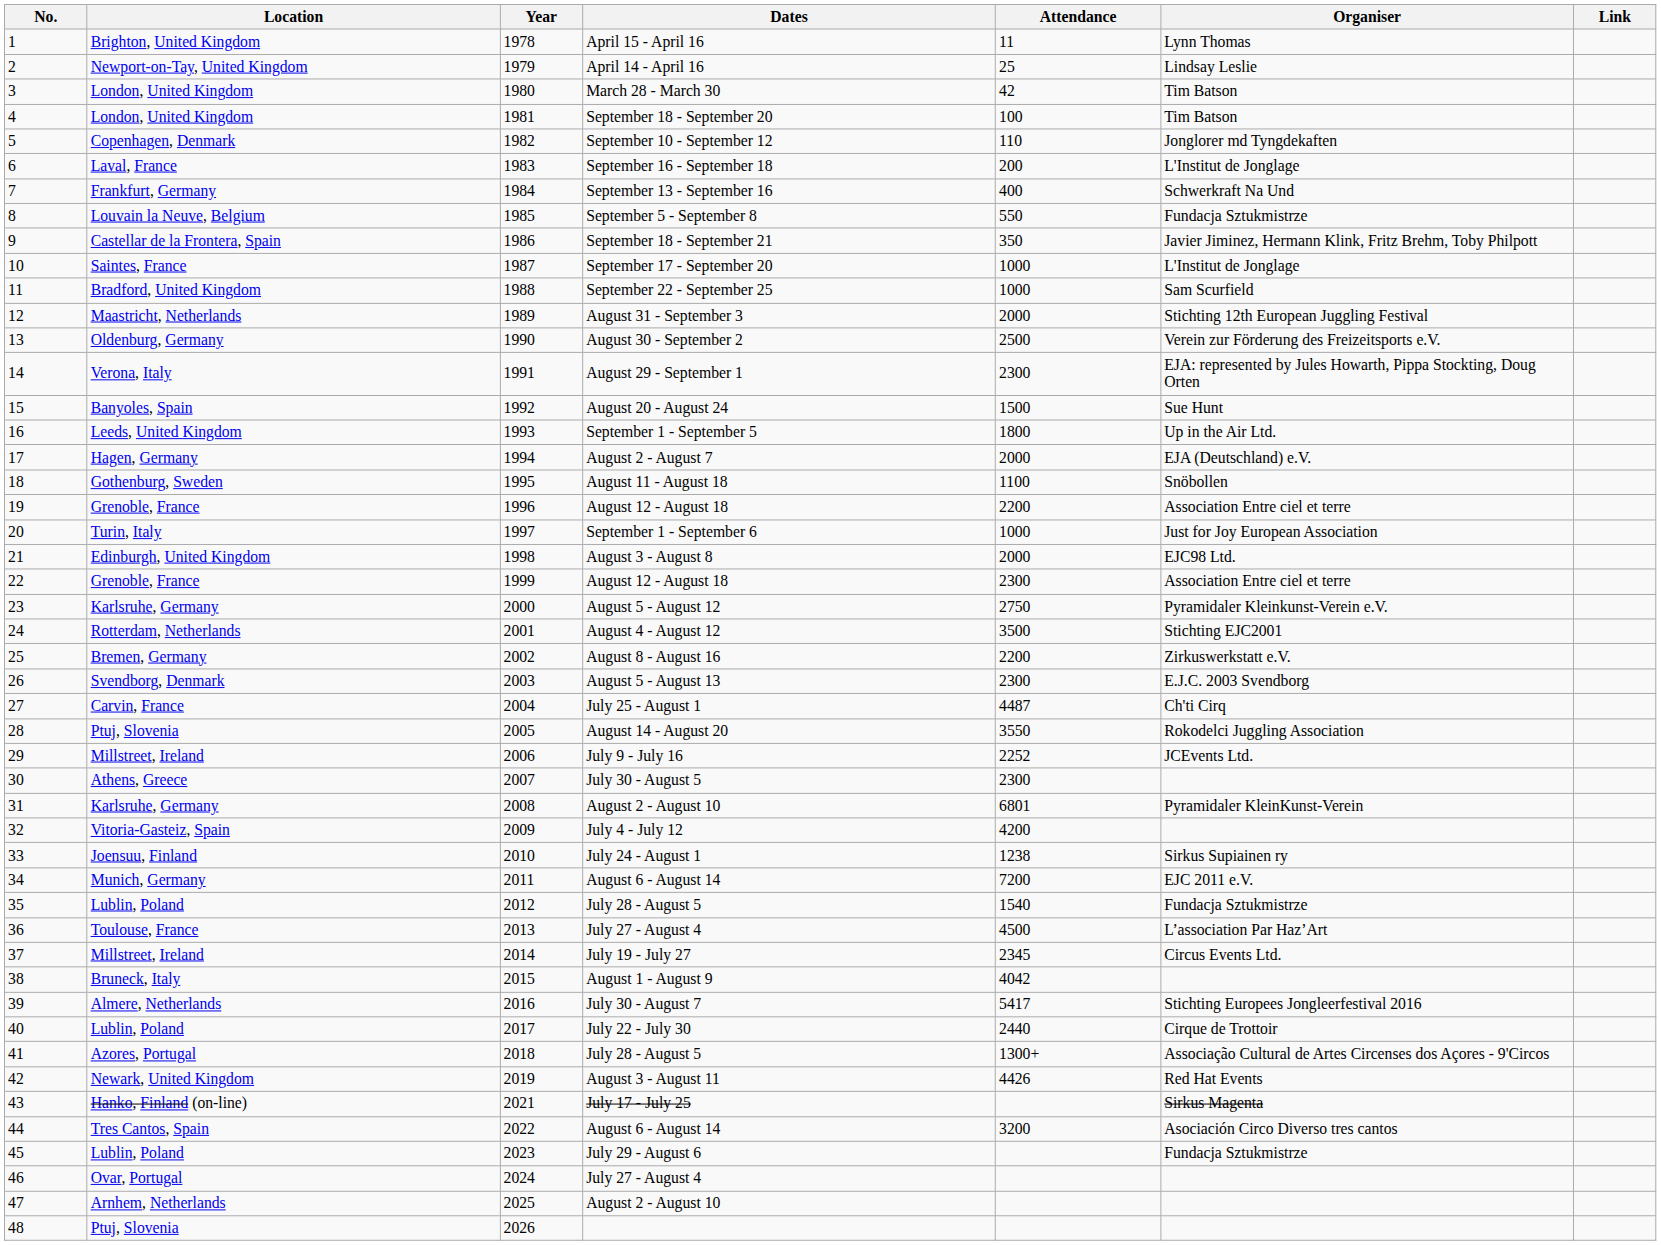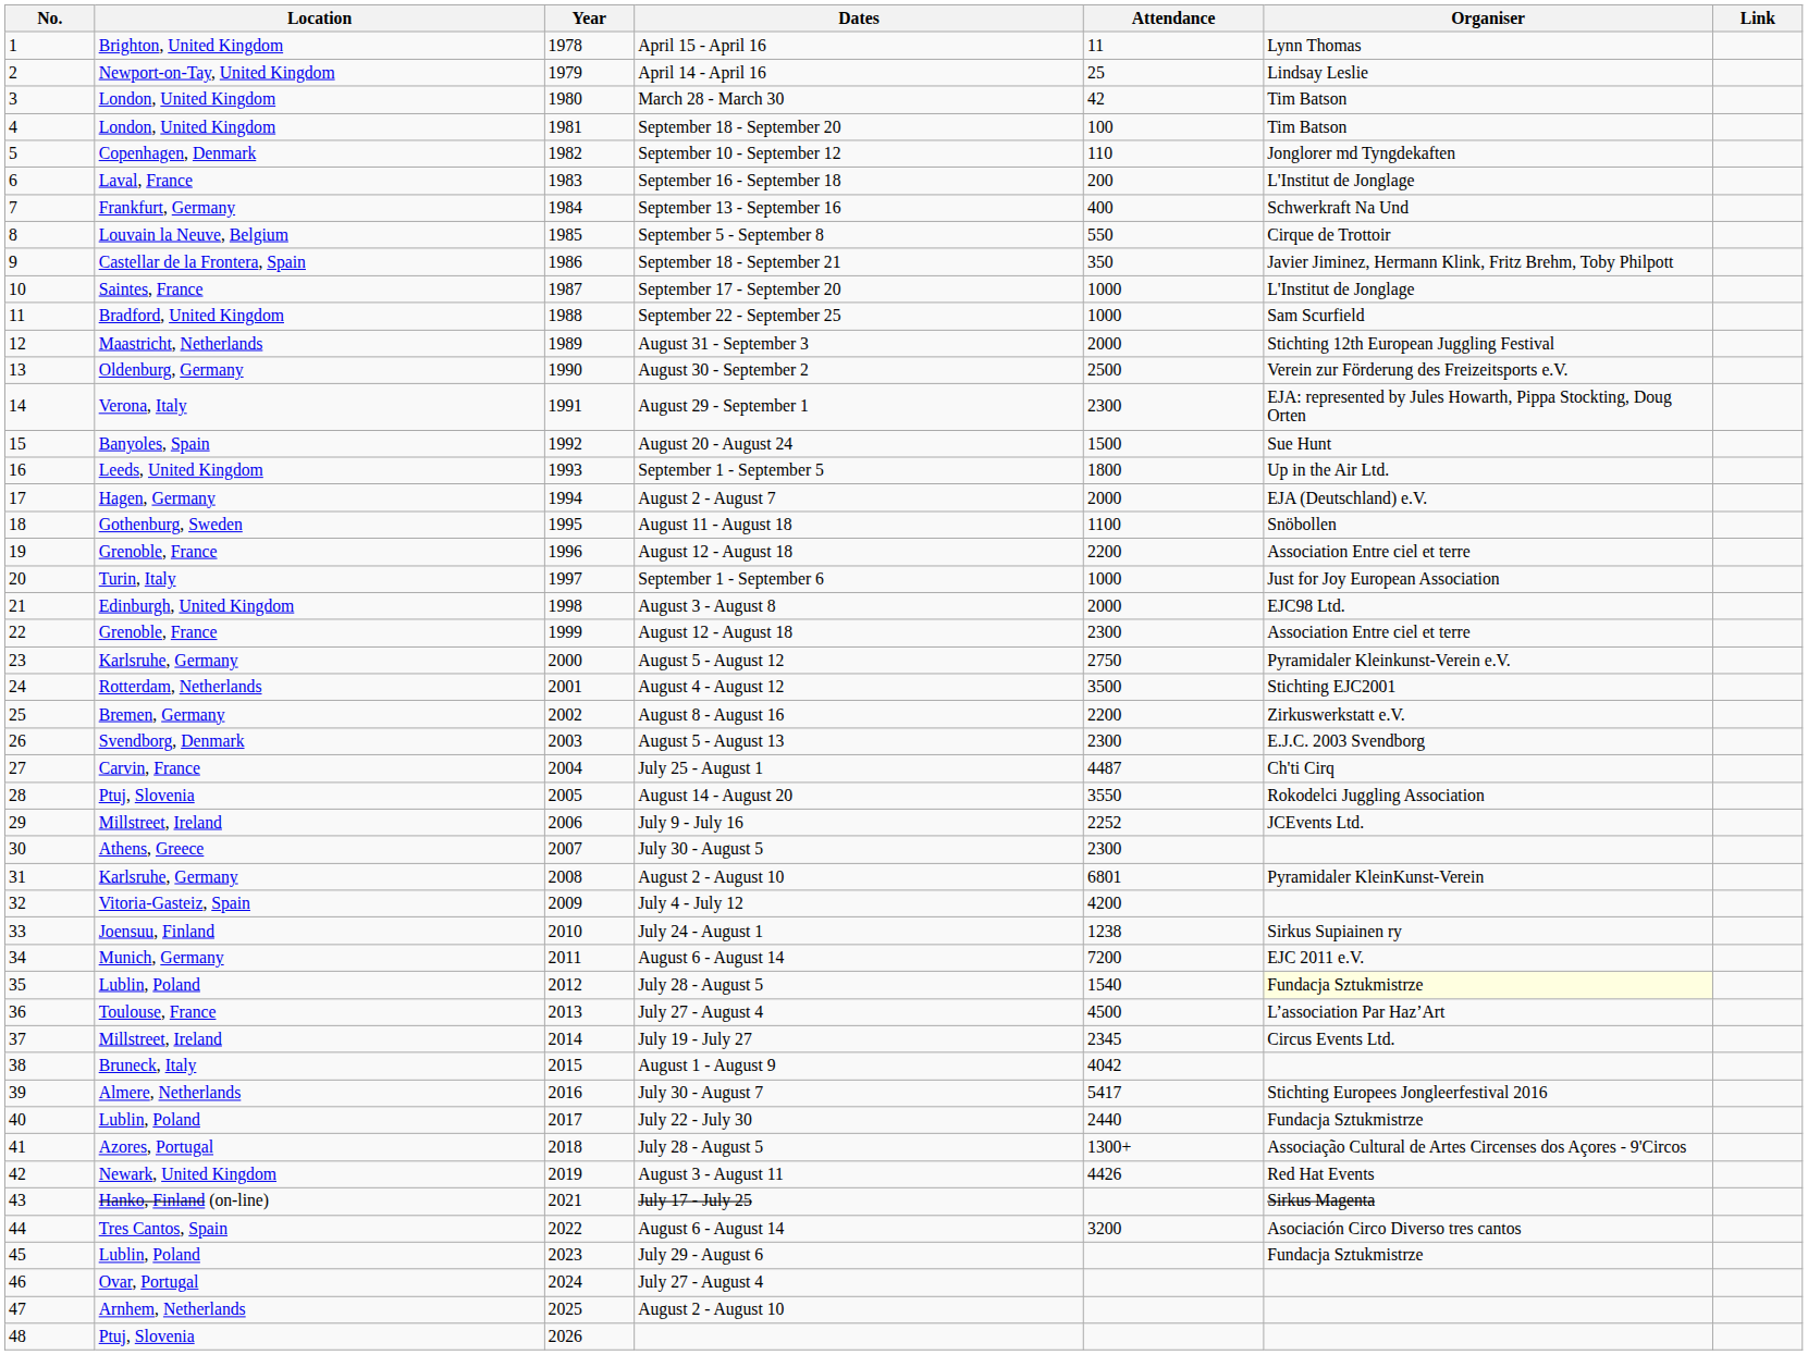8 | Organiser: Fundacja Sztukmistrze -> Cirque de Trottoir
35 | Organiser: no background -> lightyellow background
40 | Organiser: Cirque de Trottoir -> Fundacja Sztukmistrze
